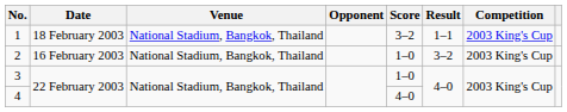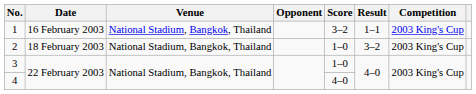1 | Date: 18 February 2003 -> 16 February 2003
2 | Date: 16 February 2003 -> 18 February 2003
